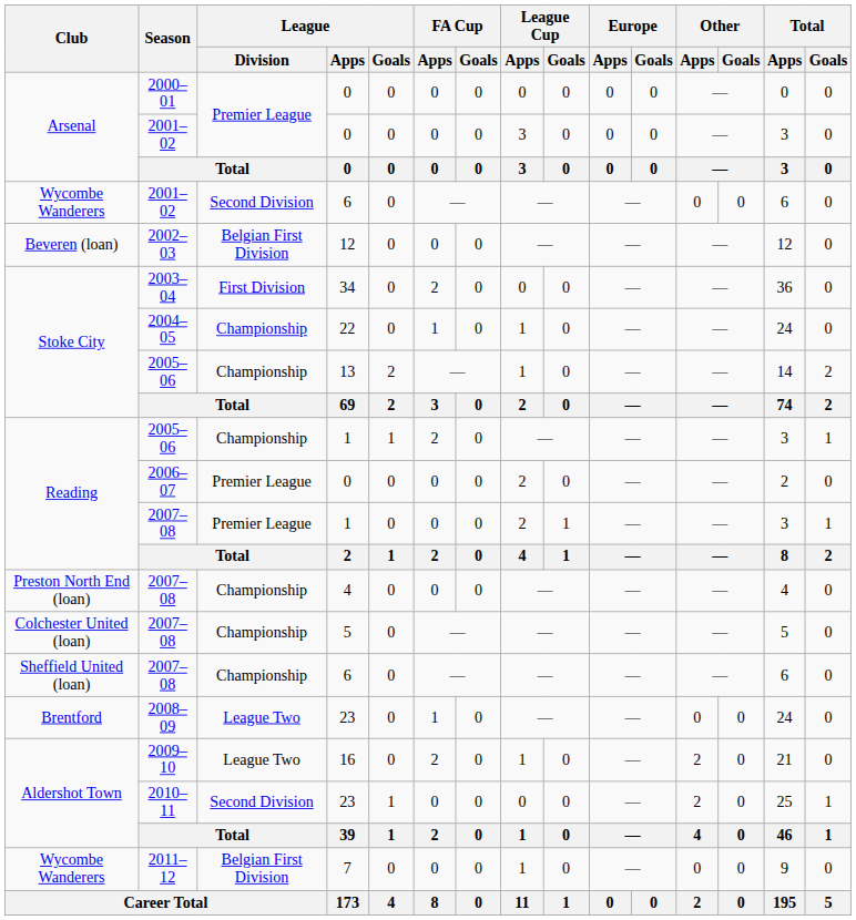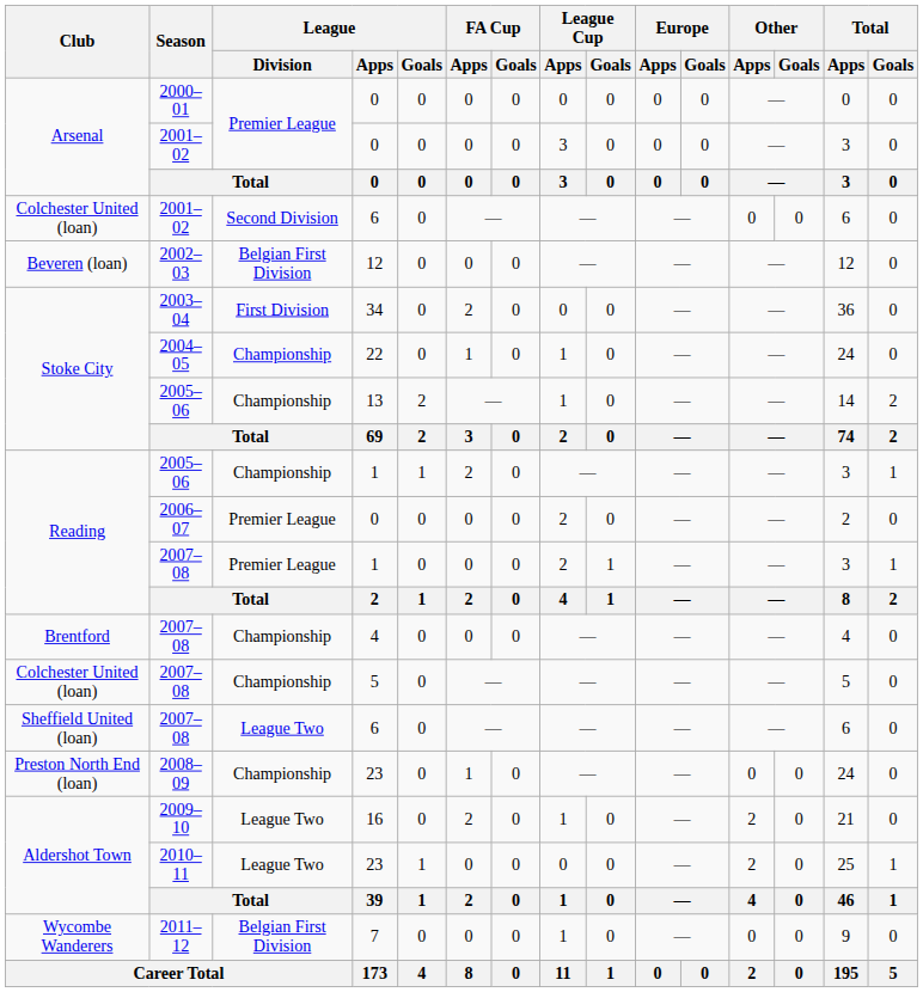2001–02 / 6 | Club: Wycombe Wanderers -> Colchester United (loan)
2007–08 / 4 | Club: Preston North End (loan) -> Brentford
2007–08 / 6 | League / Division: Championship -> League Two
2008–09 | Club: Brentford -> Preston North End (loan)
2008–09 | League / Division: League Two -> Championship
2010–11 | League / Division: Second Division -> League Two
